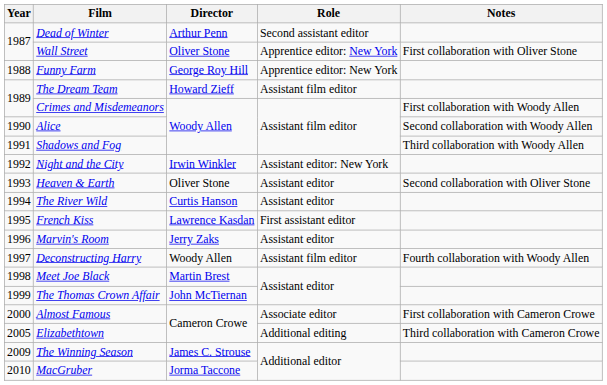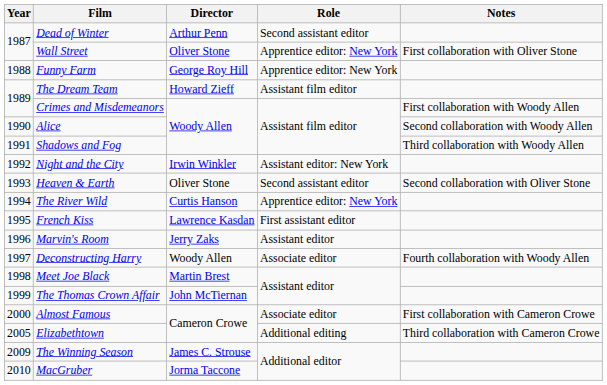Heaven & Earth | Role: Assistant editor -> Second assistant editor
The River Wild | Role: Assistant editor -> Apprentice editor: New York
Deconstructing Harry | Role: Assistant film editor -> Associate editor
